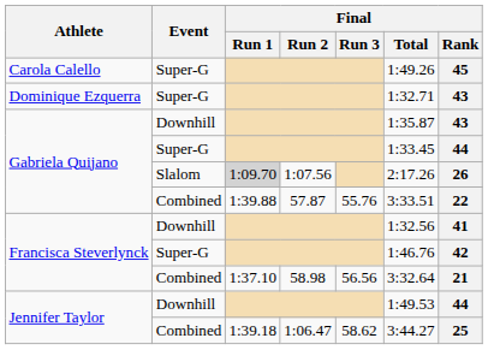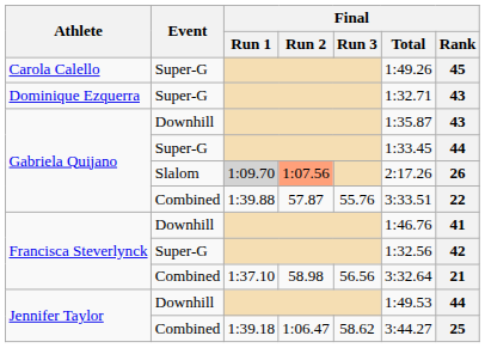Gabriela Quijano / Slalom | Final / Run 2: no background -> lightsalmon background
Francisca Steverlynck / Downhill | Final / Total: 1:32.56 -> 1:46.76
Francisca Steverlynck / Super-G | Final / Total: 1:46.76 -> 1:32.56
